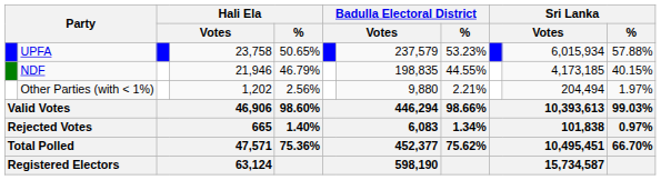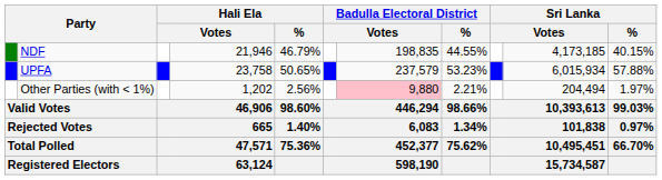rows swapped: UPFA <-> NDF
Other Parties (with < 1%) | column 7: no background -> pink background
